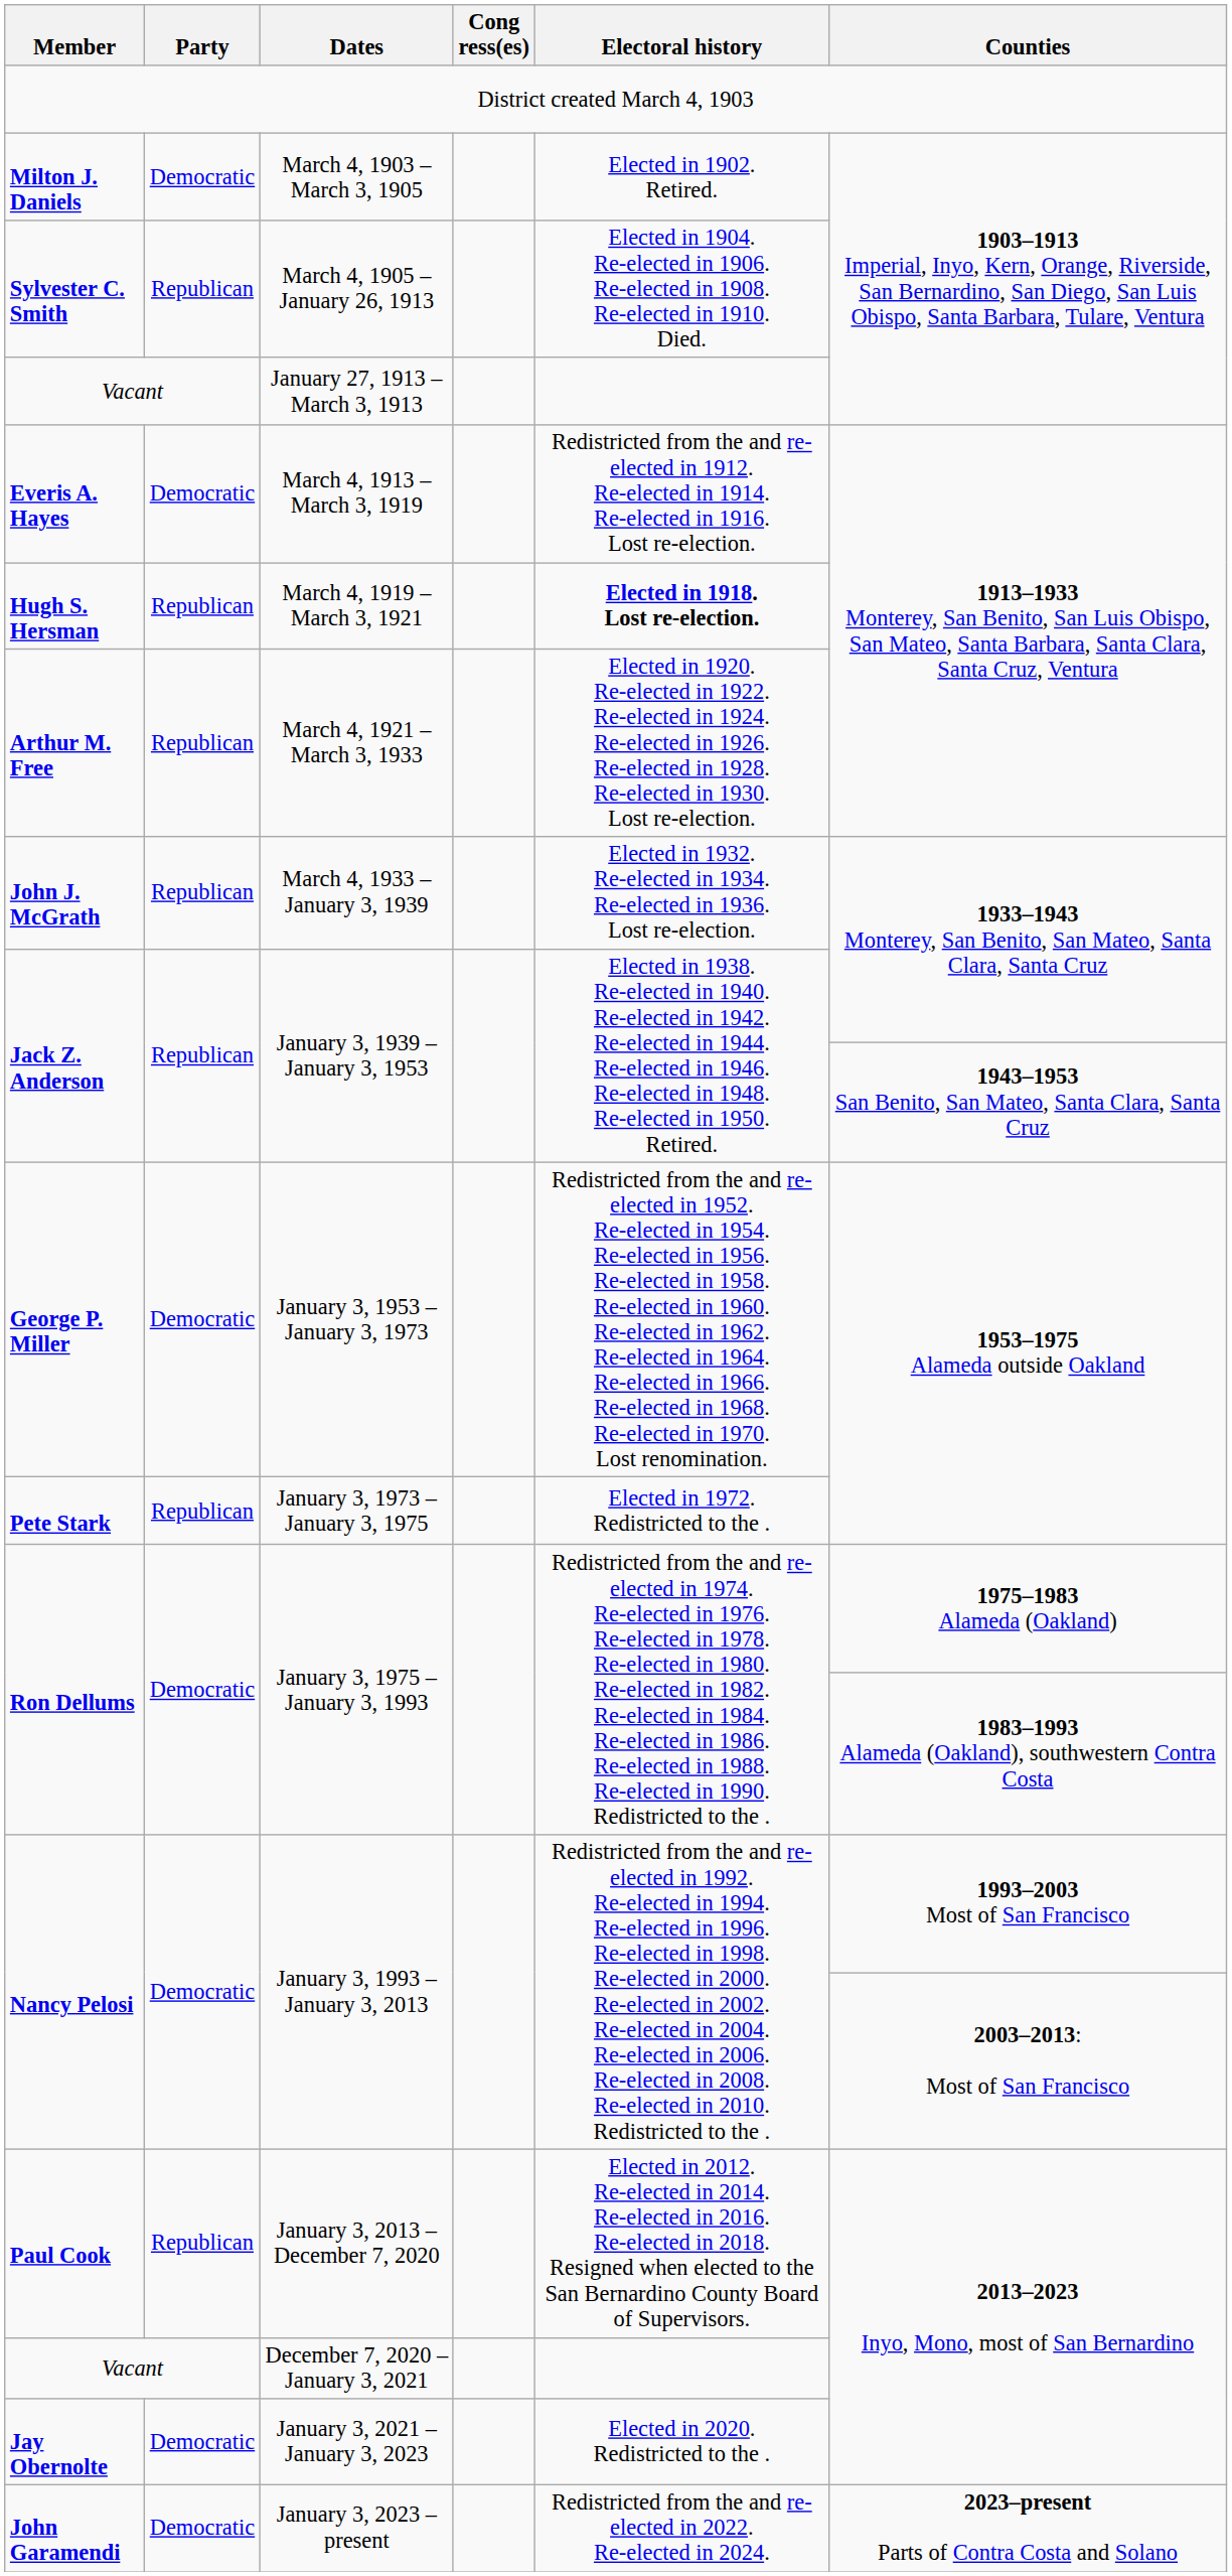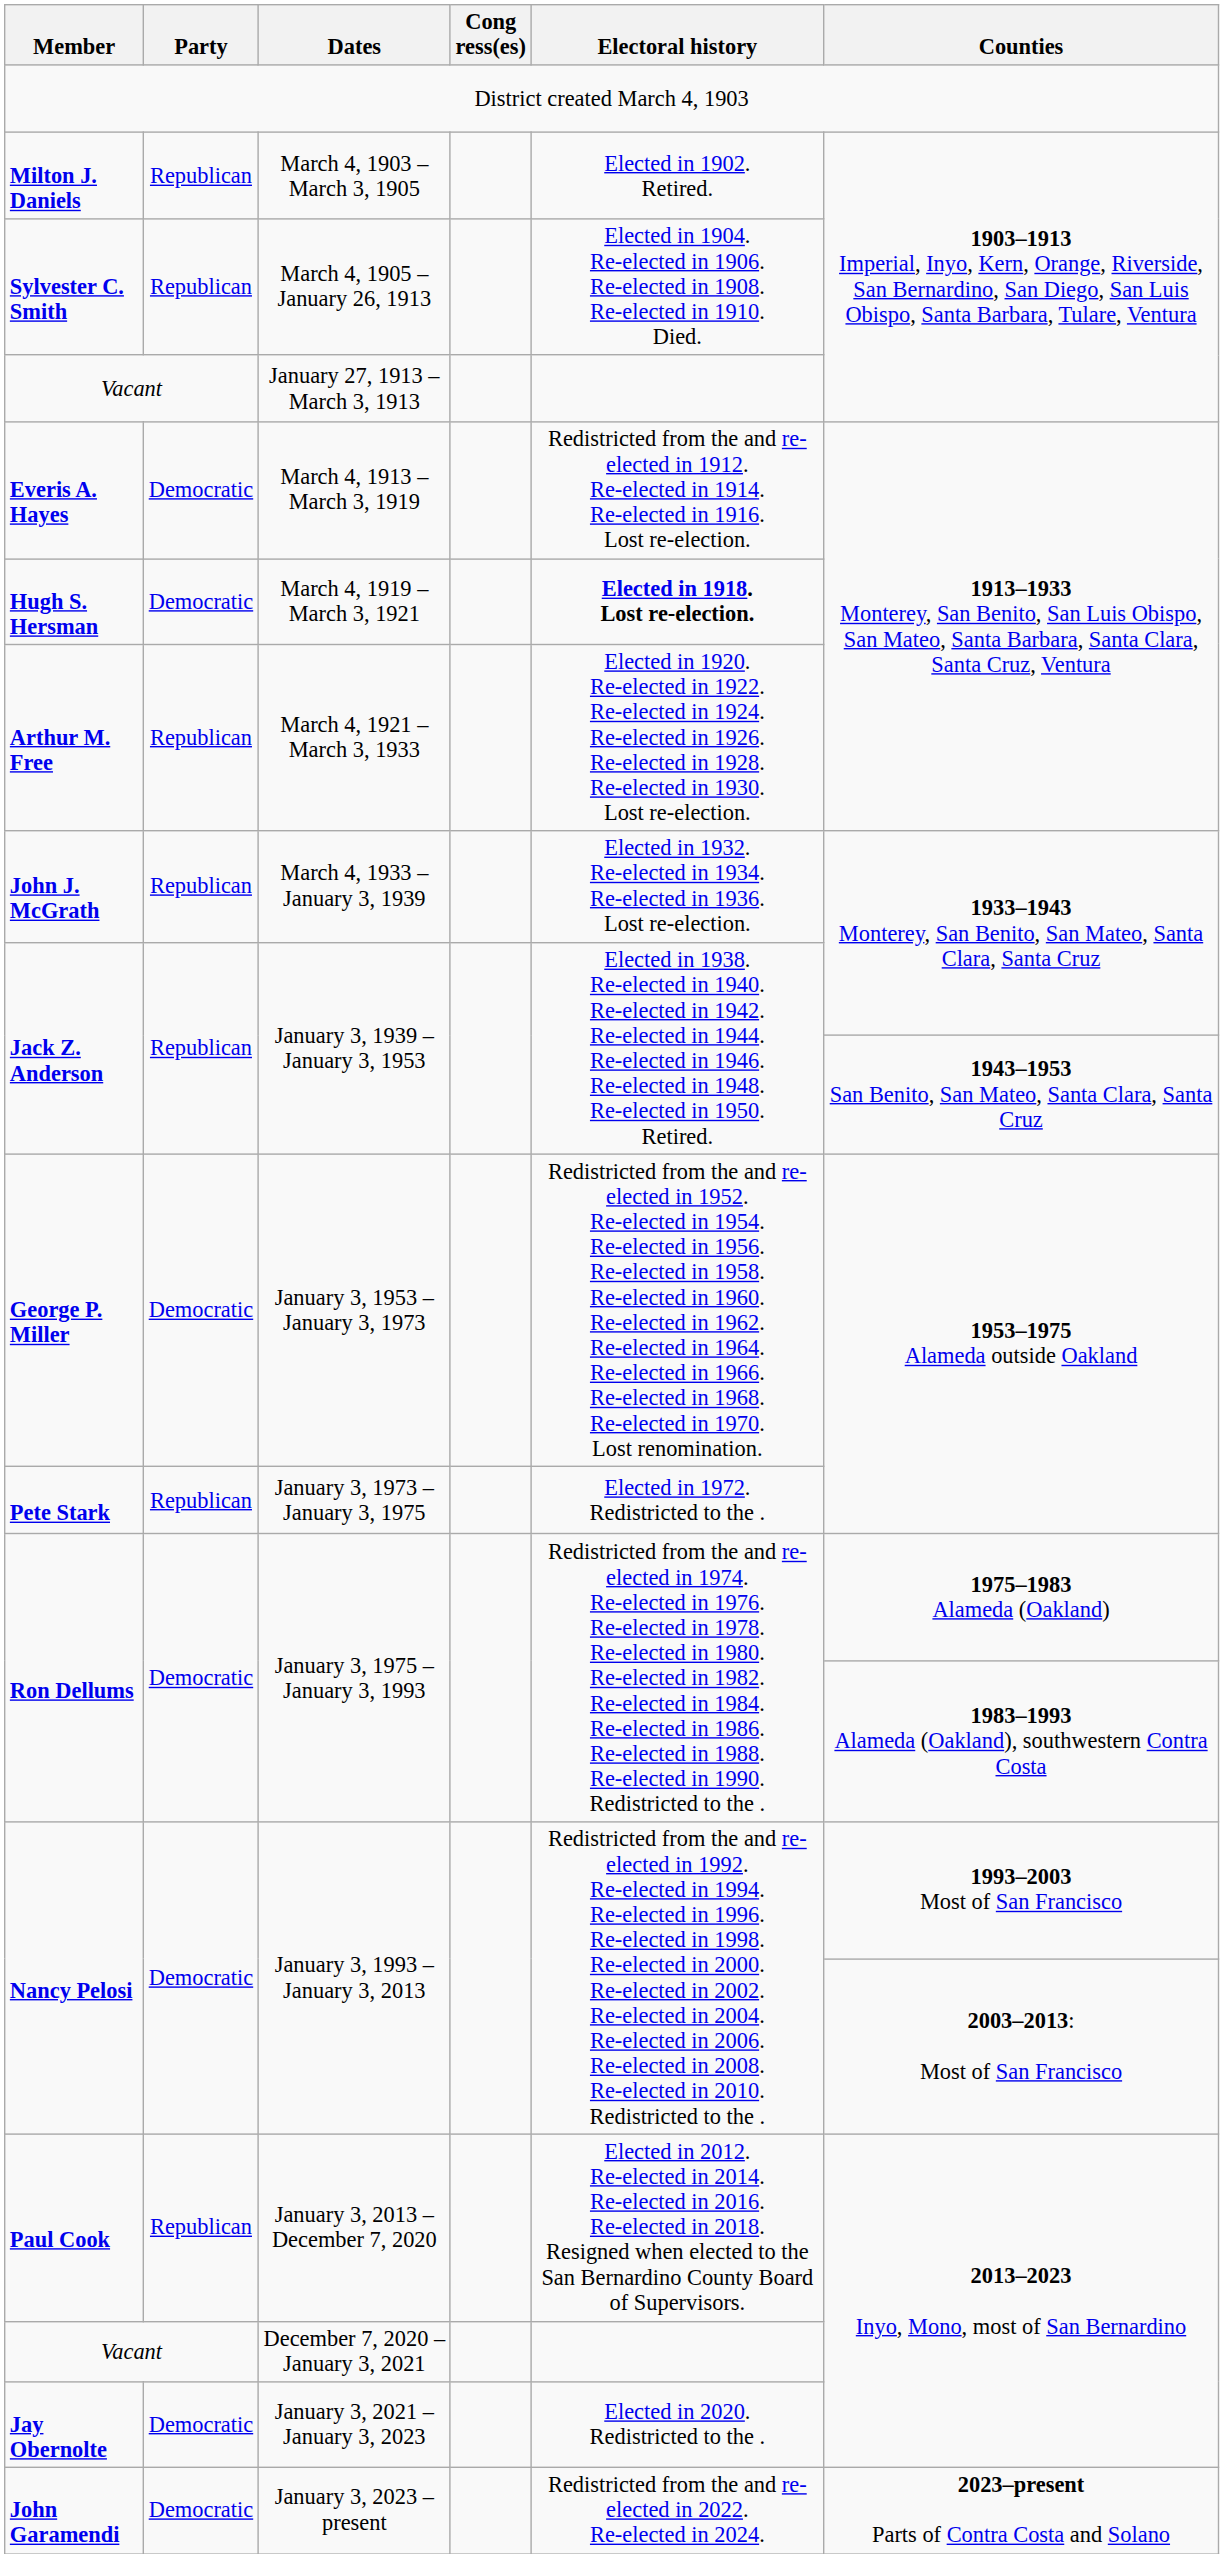March 4, 1903 – March 3, 1905 | Party: Democratic -> Republican
March 4, 1919 – March 3, 1921 | Party: Republican -> Democratic
